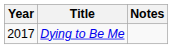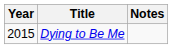Dying to Be Me | Year: 2017 -> 2015
